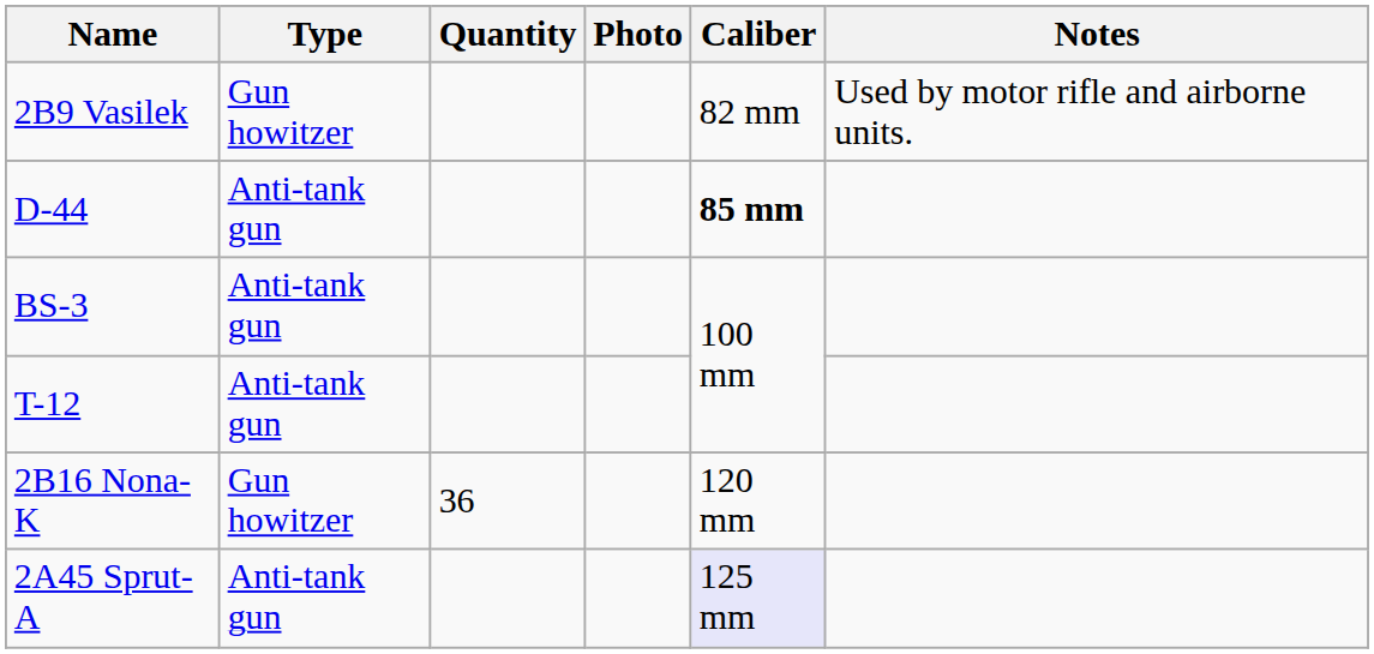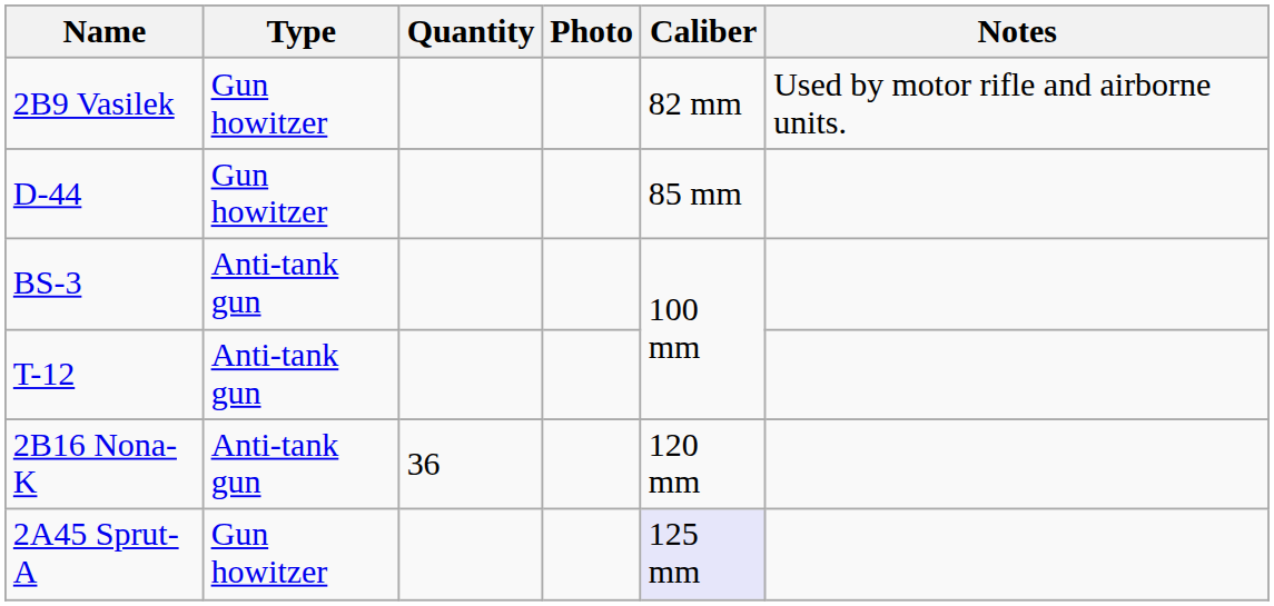D-44 | Type: Anti-tank gun -> Gun howitzer
D-44 | Caliber: bold -> normal
2B16 Nona-K | Type: Gun howitzer -> Anti-tank gun
2A45 Sprut-A | Type: Anti-tank gun -> Gun howitzer
